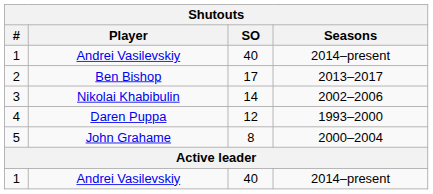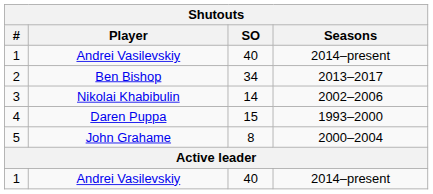2 | SO: 17 -> 34
4 | SO: 12 -> 15
